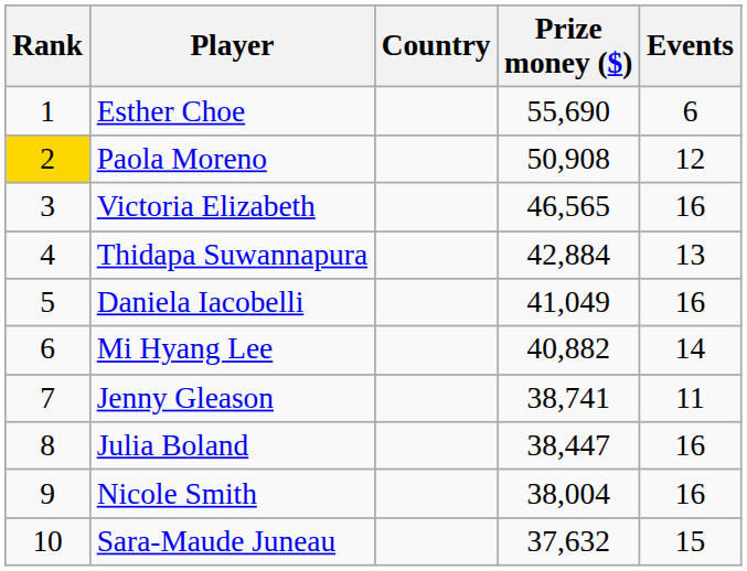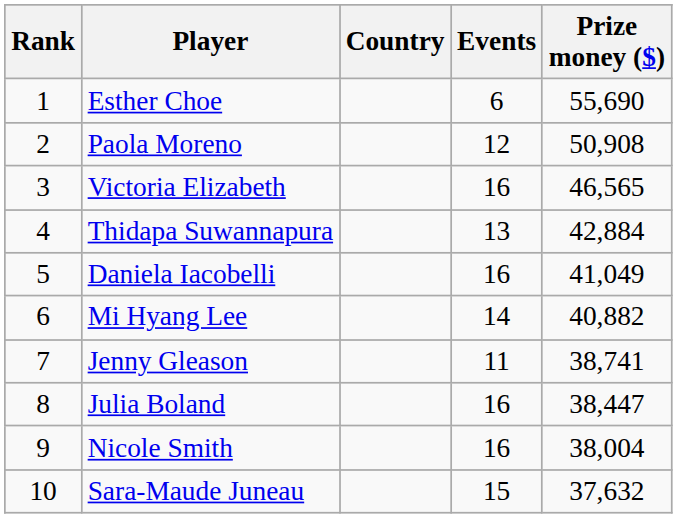columns swapped: Events <-> Prize money ($)
Paola Moreno | Rank: gold background -> no background
